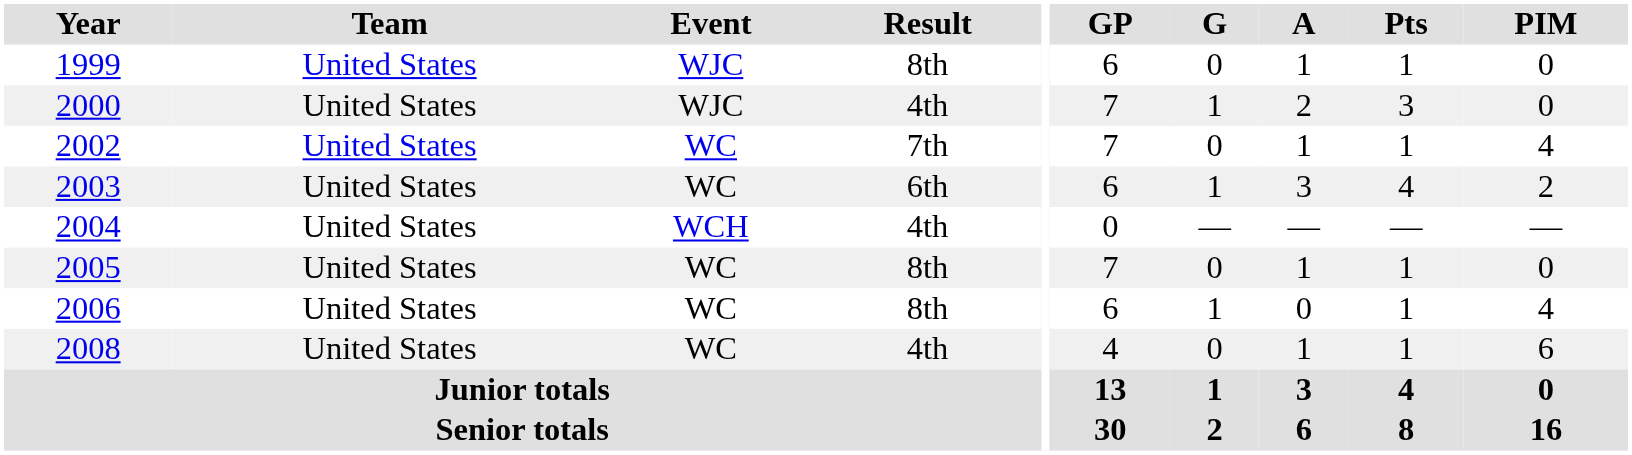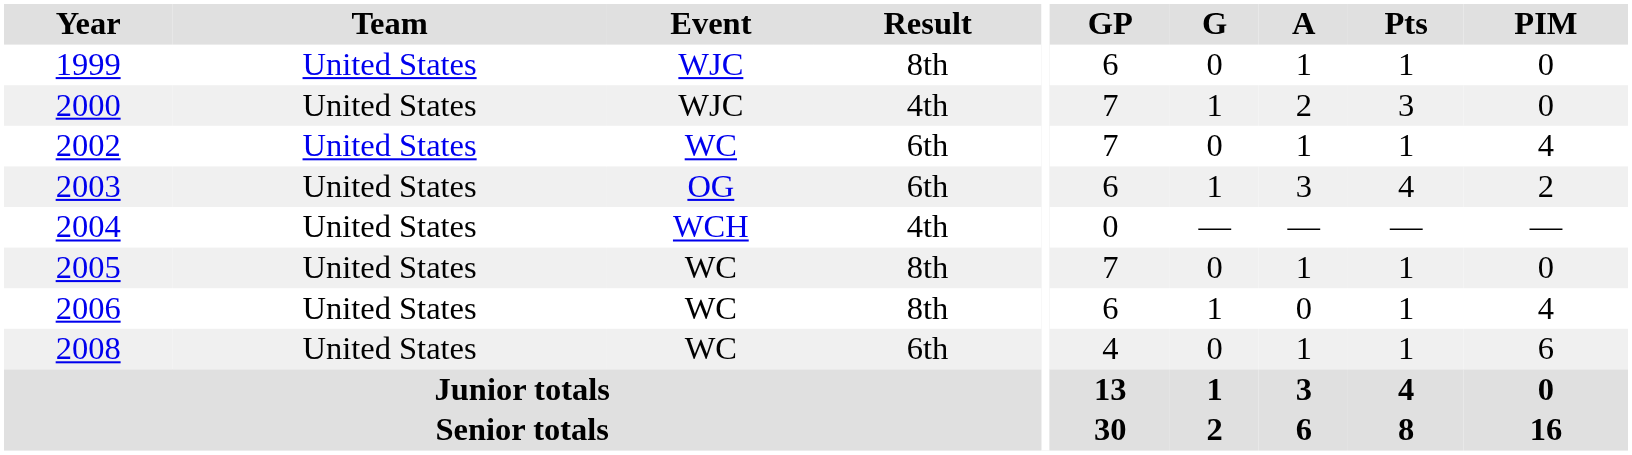2002 | Result: 7th -> 6th
2003 | Event: WC -> OG
2008 | Result: 4th -> 6th
